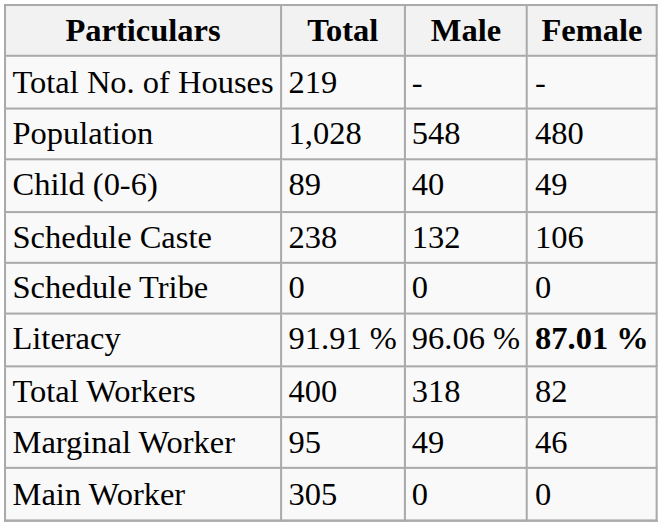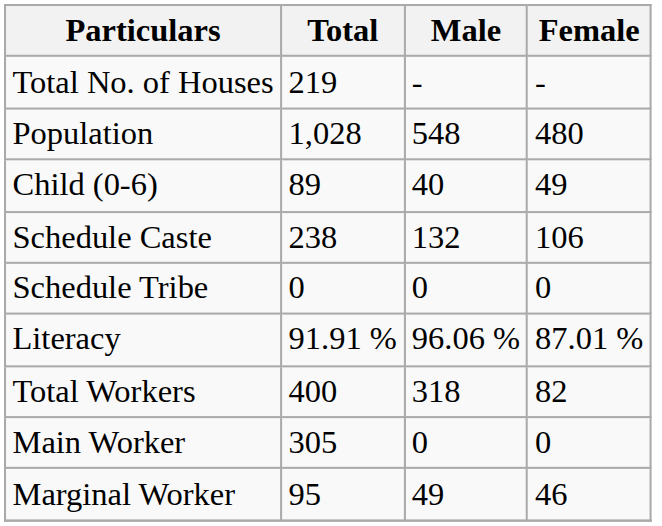Literacy | Female: bold -> normal
rows swapped: Main Worker <-> Marginal Worker
